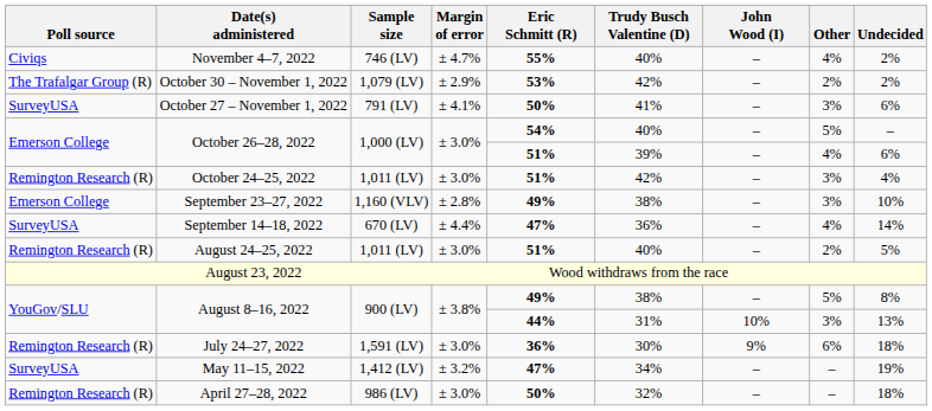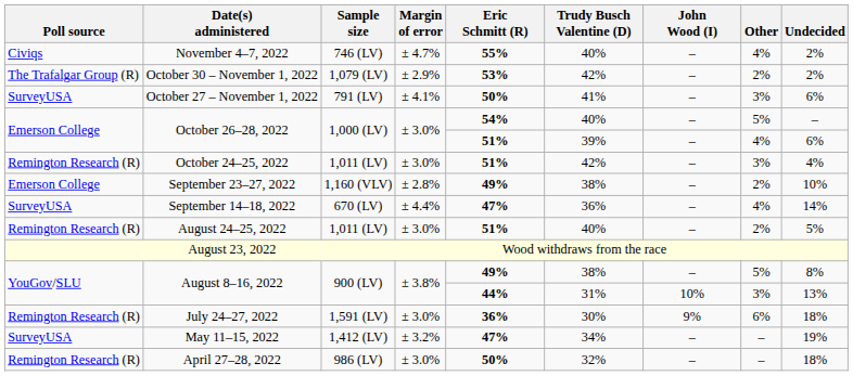September 23–27, 2022 | Other: 3% -> 2%
